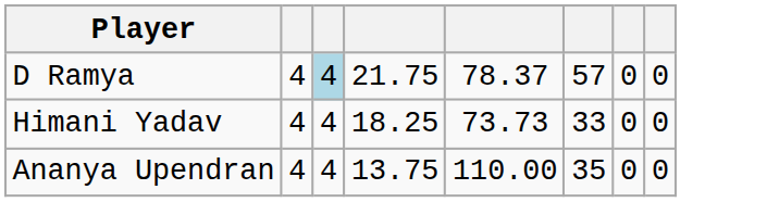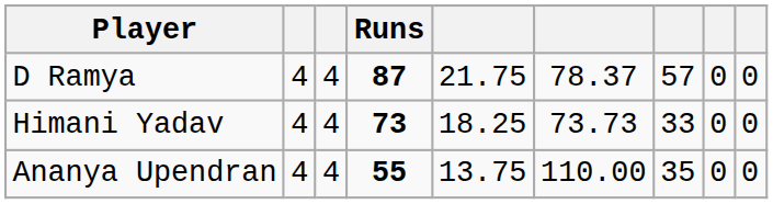+ column: Runs | 87 | 73 | 55
D Ramya | column 3: lightblue background -> no background
